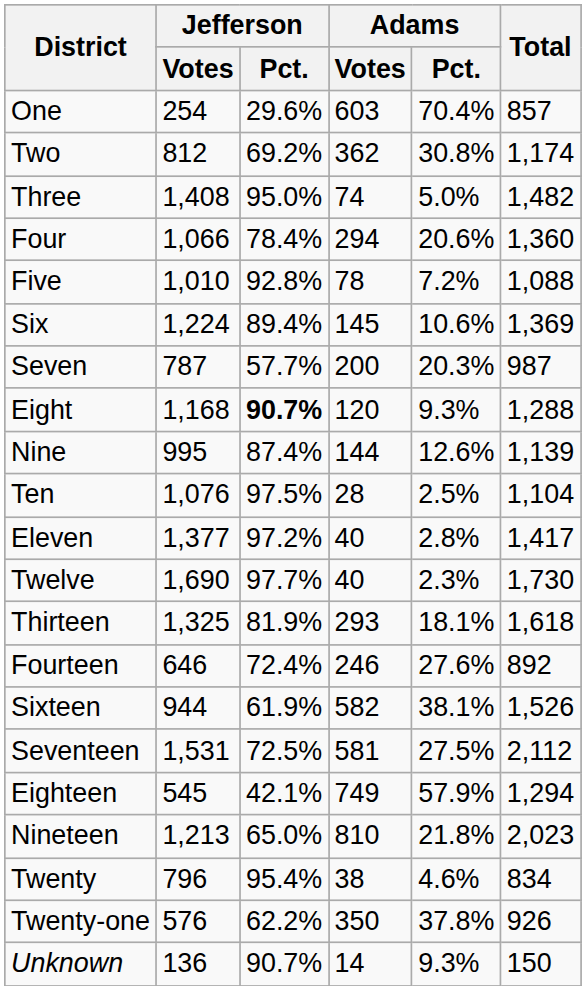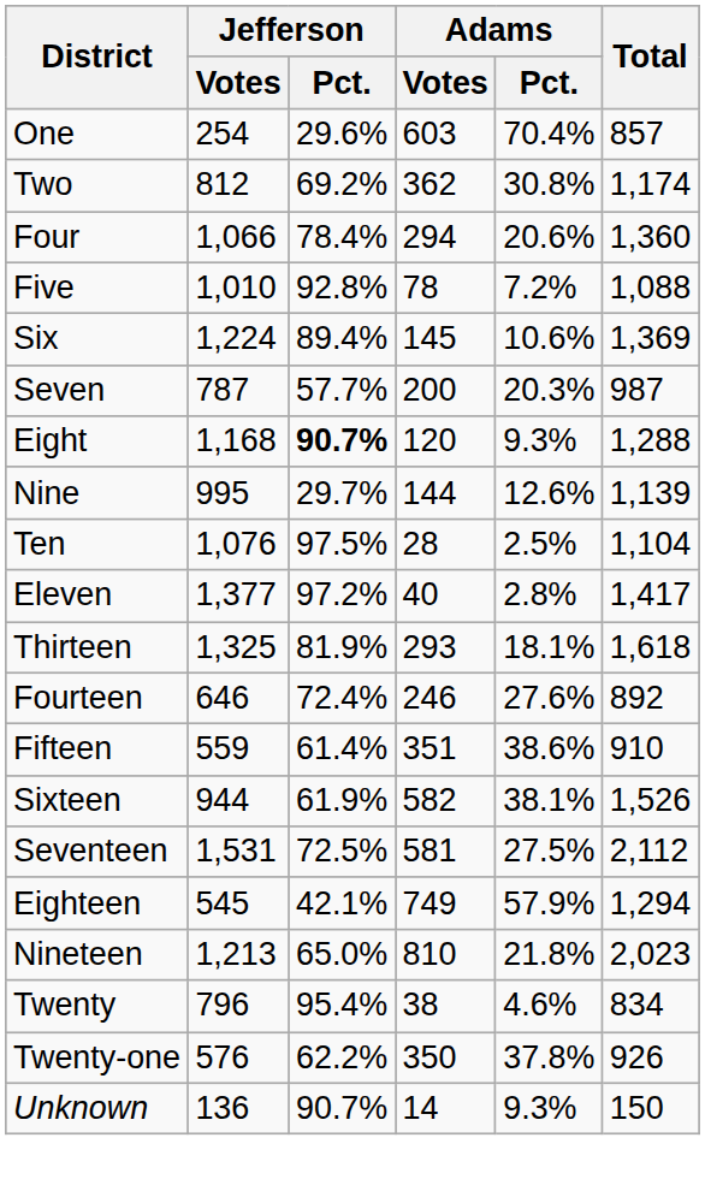- row: Three | 1,408 | 95.0% | 74 | 5.0% | 1,482
Nine | Jefferson / Pct.: 87.4% -> 29.7%
- row: Twelve | 1,690 | 97.7% | 40 | 2.3% | 1,730
+ row: Fifteen | 559 | 61.4% | 351 | 38.6% | 910
